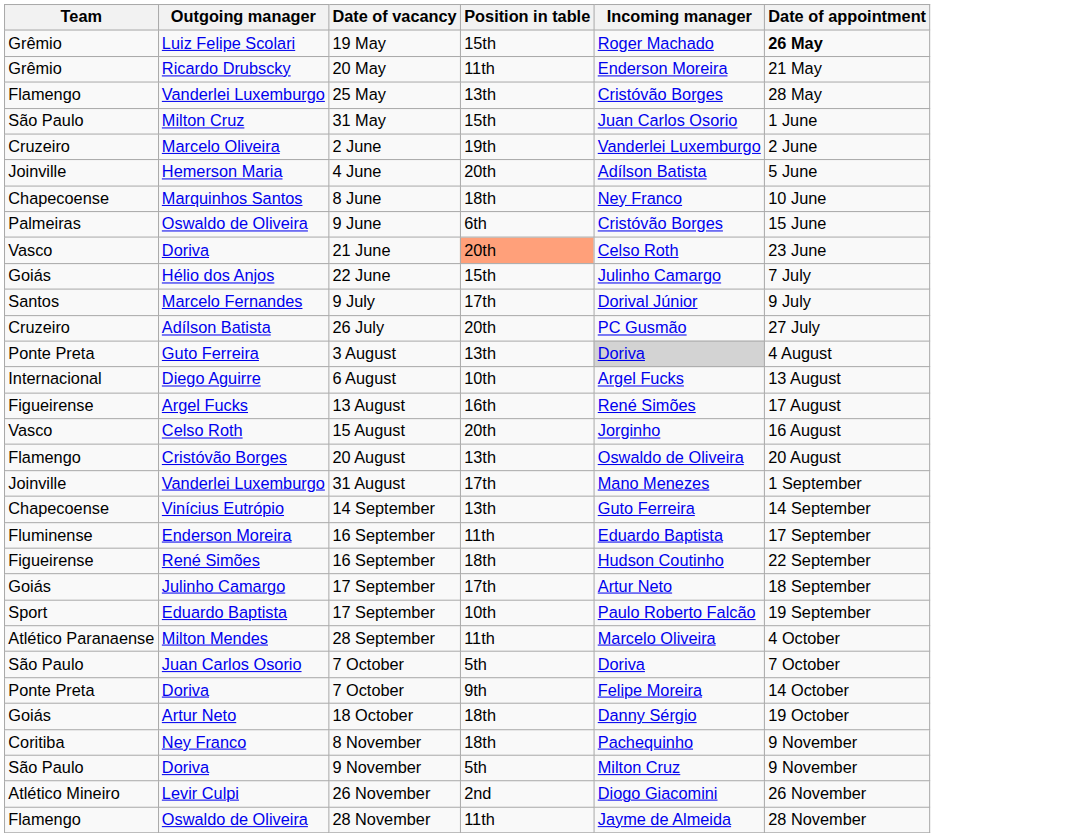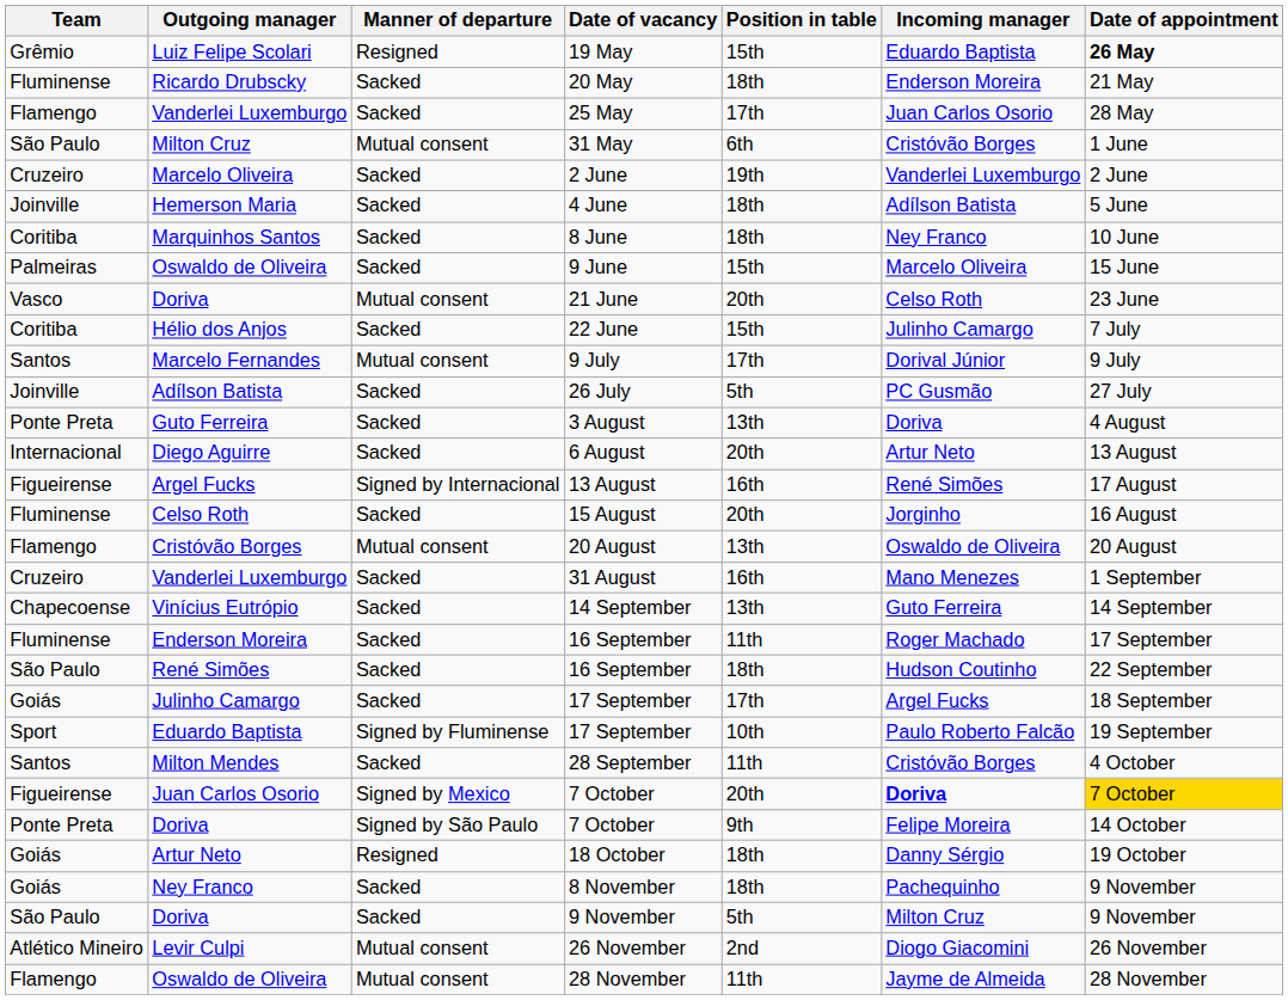+ column: Manner of departure | Resigned | Sacked | Sacked | Mutual consent | Sacked | Sacked | Sacked | Sacked | Mutual consent | Sacked | Mutual consent | Sacked | Sacked | Sacked | Signed by Internacional | Sacked | Mutual consent | Sacked | Sacked | Sacked | Sacked | Sacked | Signed by Fluminense | Sacked | Signed by Mexico | Signed by São Paulo | Resigned | Sacked | Sacked | Mutual consent | Mutual consent
19 May | Incoming manager: Roger Machado -> Eduardo Baptista
20 May | Team: Grêmio -> Fluminense
20 May | Position in table: 11th -> 18th
25 May | Position in table: 13th -> 17th
25 May | Incoming manager: Cristóvão Borges -> Juan Carlos Osorio
31 May | Position in table: 15th -> 6th
31 May | Incoming manager: Juan Carlos Osorio -> Cristóvão Borges
4 June | Position in table: 20th -> 18th
8 June | Team: Chapecoense -> Coritiba
9 June | Position in table: 6th -> 15th
9 June | Incoming manager: Cristóvão Borges -> Marcelo Oliveira
21 June | Position in table: lightsalmon background -> no background
22 June | Team: Goiás -> Coritiba
26 July | Team: Cruzeiro -> Joinville
26 July | Position in table: 20th -> 5th
3 August | Incoming manager: lightgrey background -> no background
6 August | Position in table: 10th -> 20th
6 August | Incoming manager: Argel Fucks -> Artur Neto
15 August | Team: Vasco -> Fluminense
31 August | Team: Joinville -> Cruzeiro
31 August | Position in table: 17th -> 16th
Enderson Moreira / 16 September | Incoming manager: Eduardo Baptista -> Roger Machado
René Simões / 16 September | Team: Figueirense -> São Paulo
Julinho Camargo / 17 September | Incoming manager: Artur Neto -> Argel Fucks
28 September | Team: Atlético Paranaense -> Santos
28 September | Incoming manager: Marcelo Oliveira -> Cristóvão Borges
Juan Carlos Osorio / 7 October | Team: São Paulo -> Figueirense
Juan Carlos Osorio / 7 October | Position in table: 5th -> 20th
Juan Carlos Osorio / 7 October | Incoming manager: normal -> bold
Juan Carlos Osorio / 7 October | Date of appointment: no background -> gold background
8 November | Team: Coritiba -> Goiás
